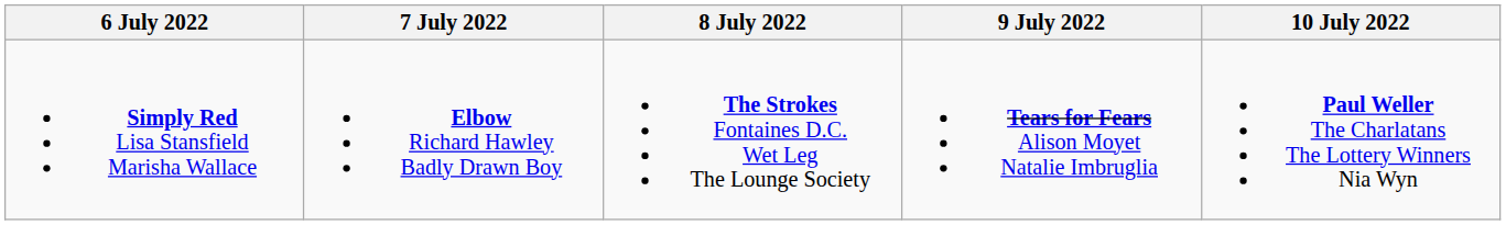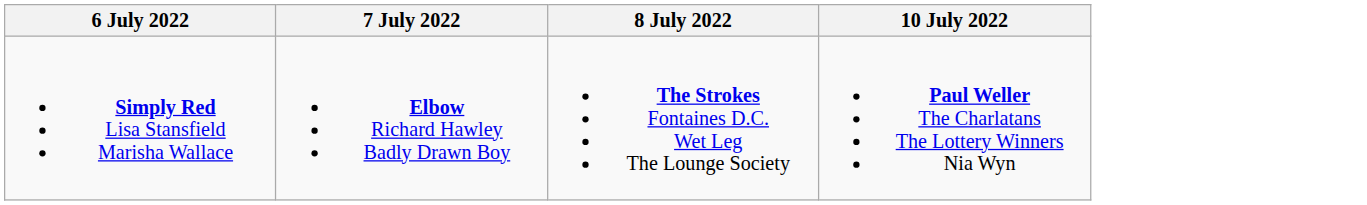- column: 9 July 2022 | Tears for Fears Alison Moyet Natalie Imbruglia
